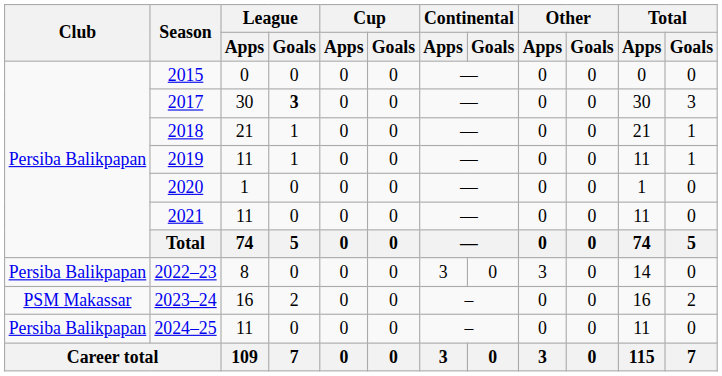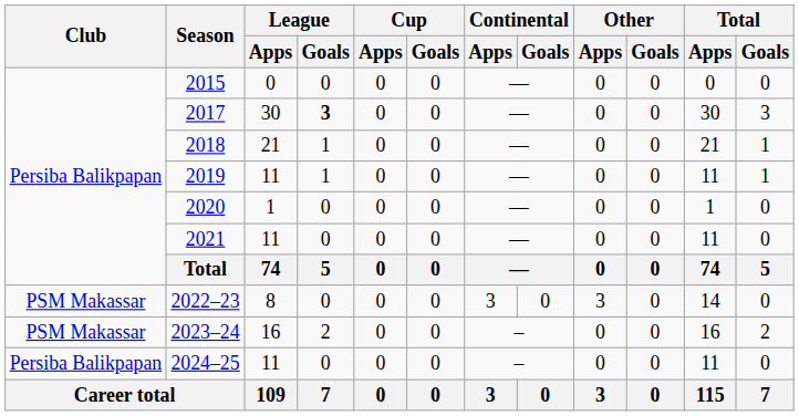2022–23 | Club: Persiba Balikpapan -> PSM Makassar
